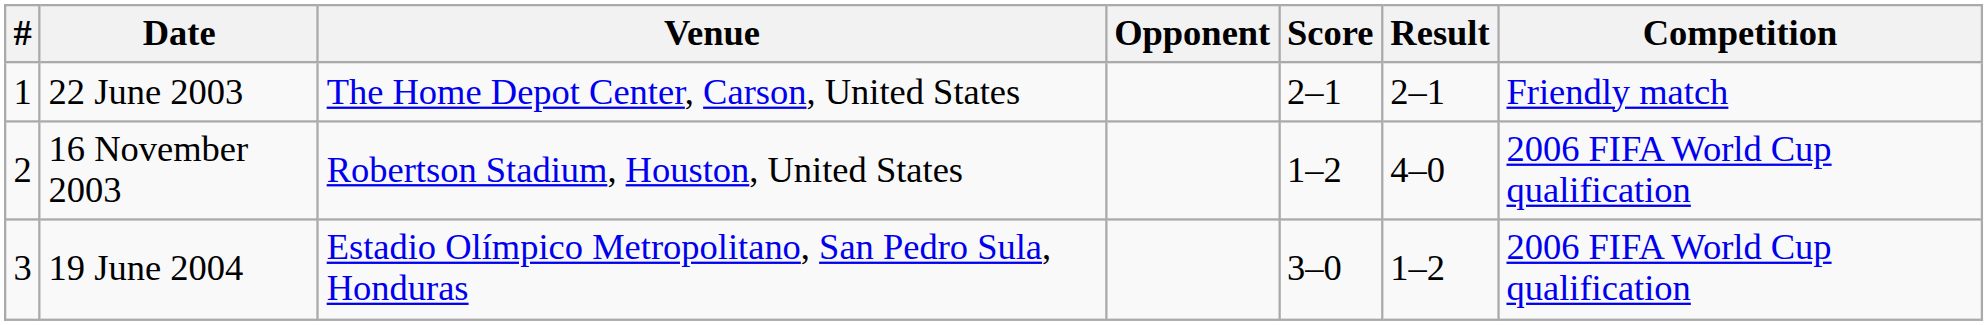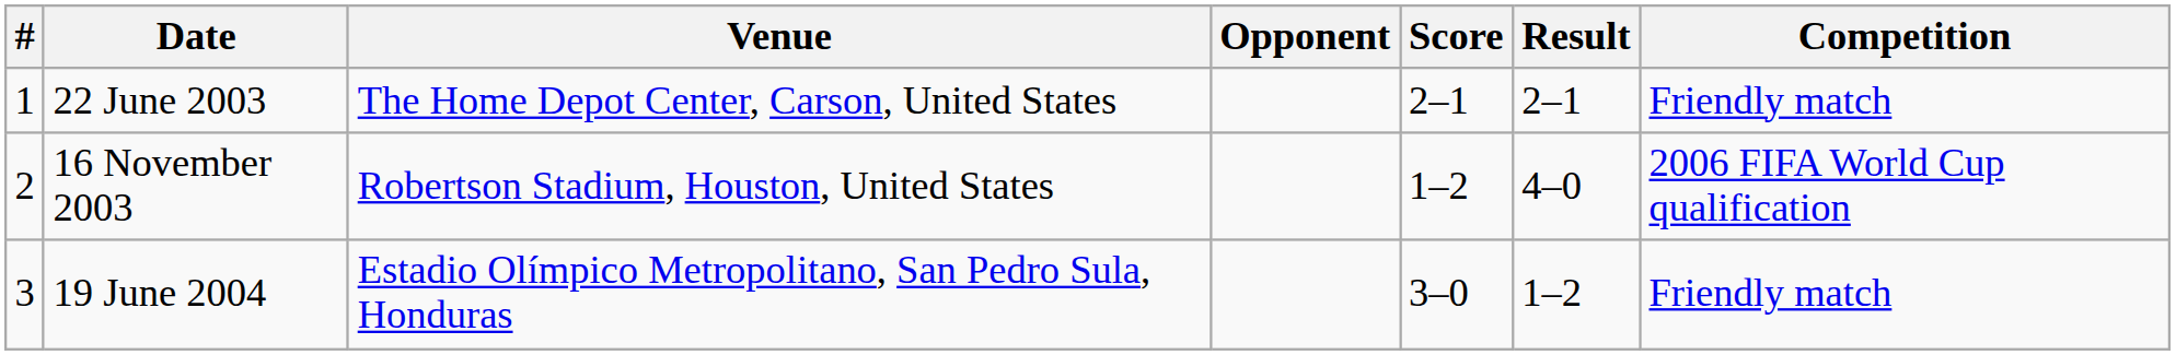19 June 2004 | Competition: 2006 FIFA World Cup qualification -> Friendly match
